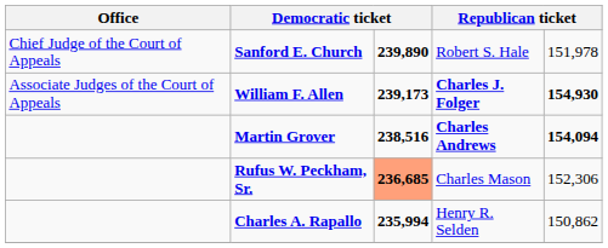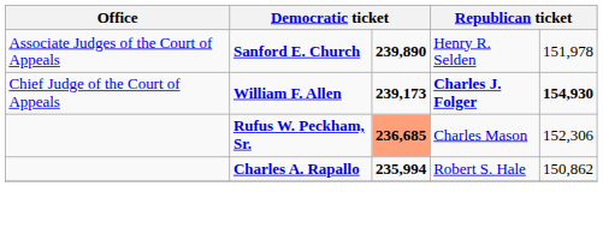Sanford E. Church | Office: Chief Judge of the Court of Appeals -> Associate Judges of the Court of Appeals
Sanford E. Church | column 4: Robert S. Hale -> Henry R. Selden
William F. Allen | Office: Associate Judges of the Court of Appeals -> Chief Judge of the Court of Appeals
- row: Martin Grover | 238,516 | Charles Andrews | 154,094
Charles A. Rapallo | column 4: Henry R. Selden -> Robert S. Hale
